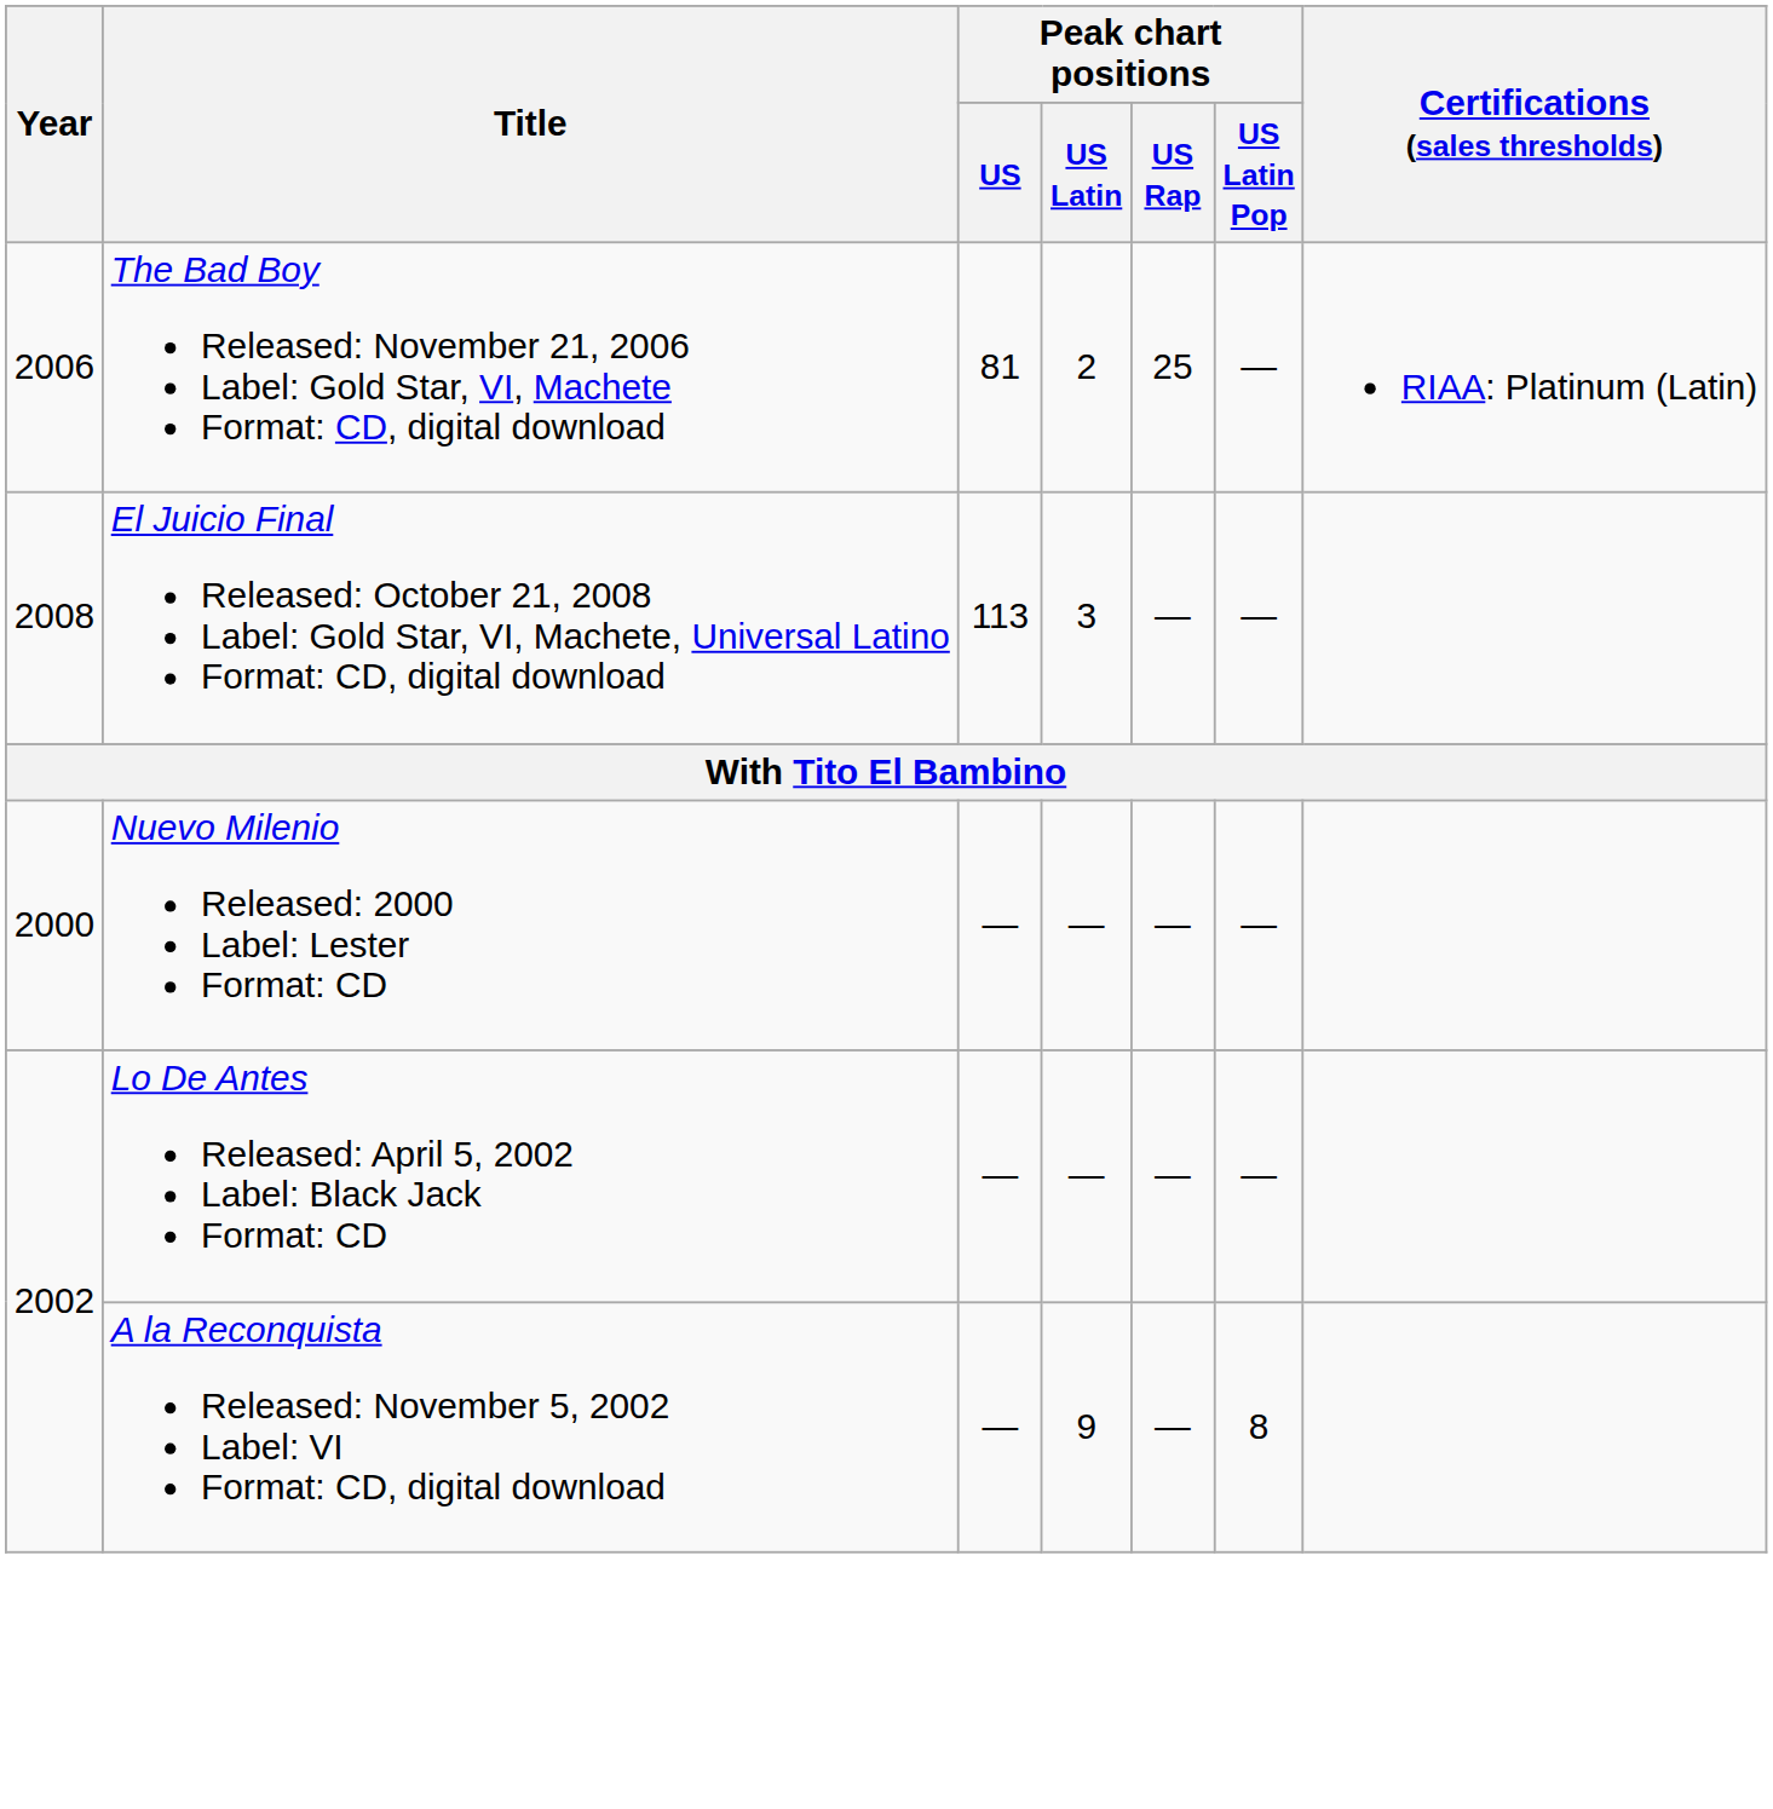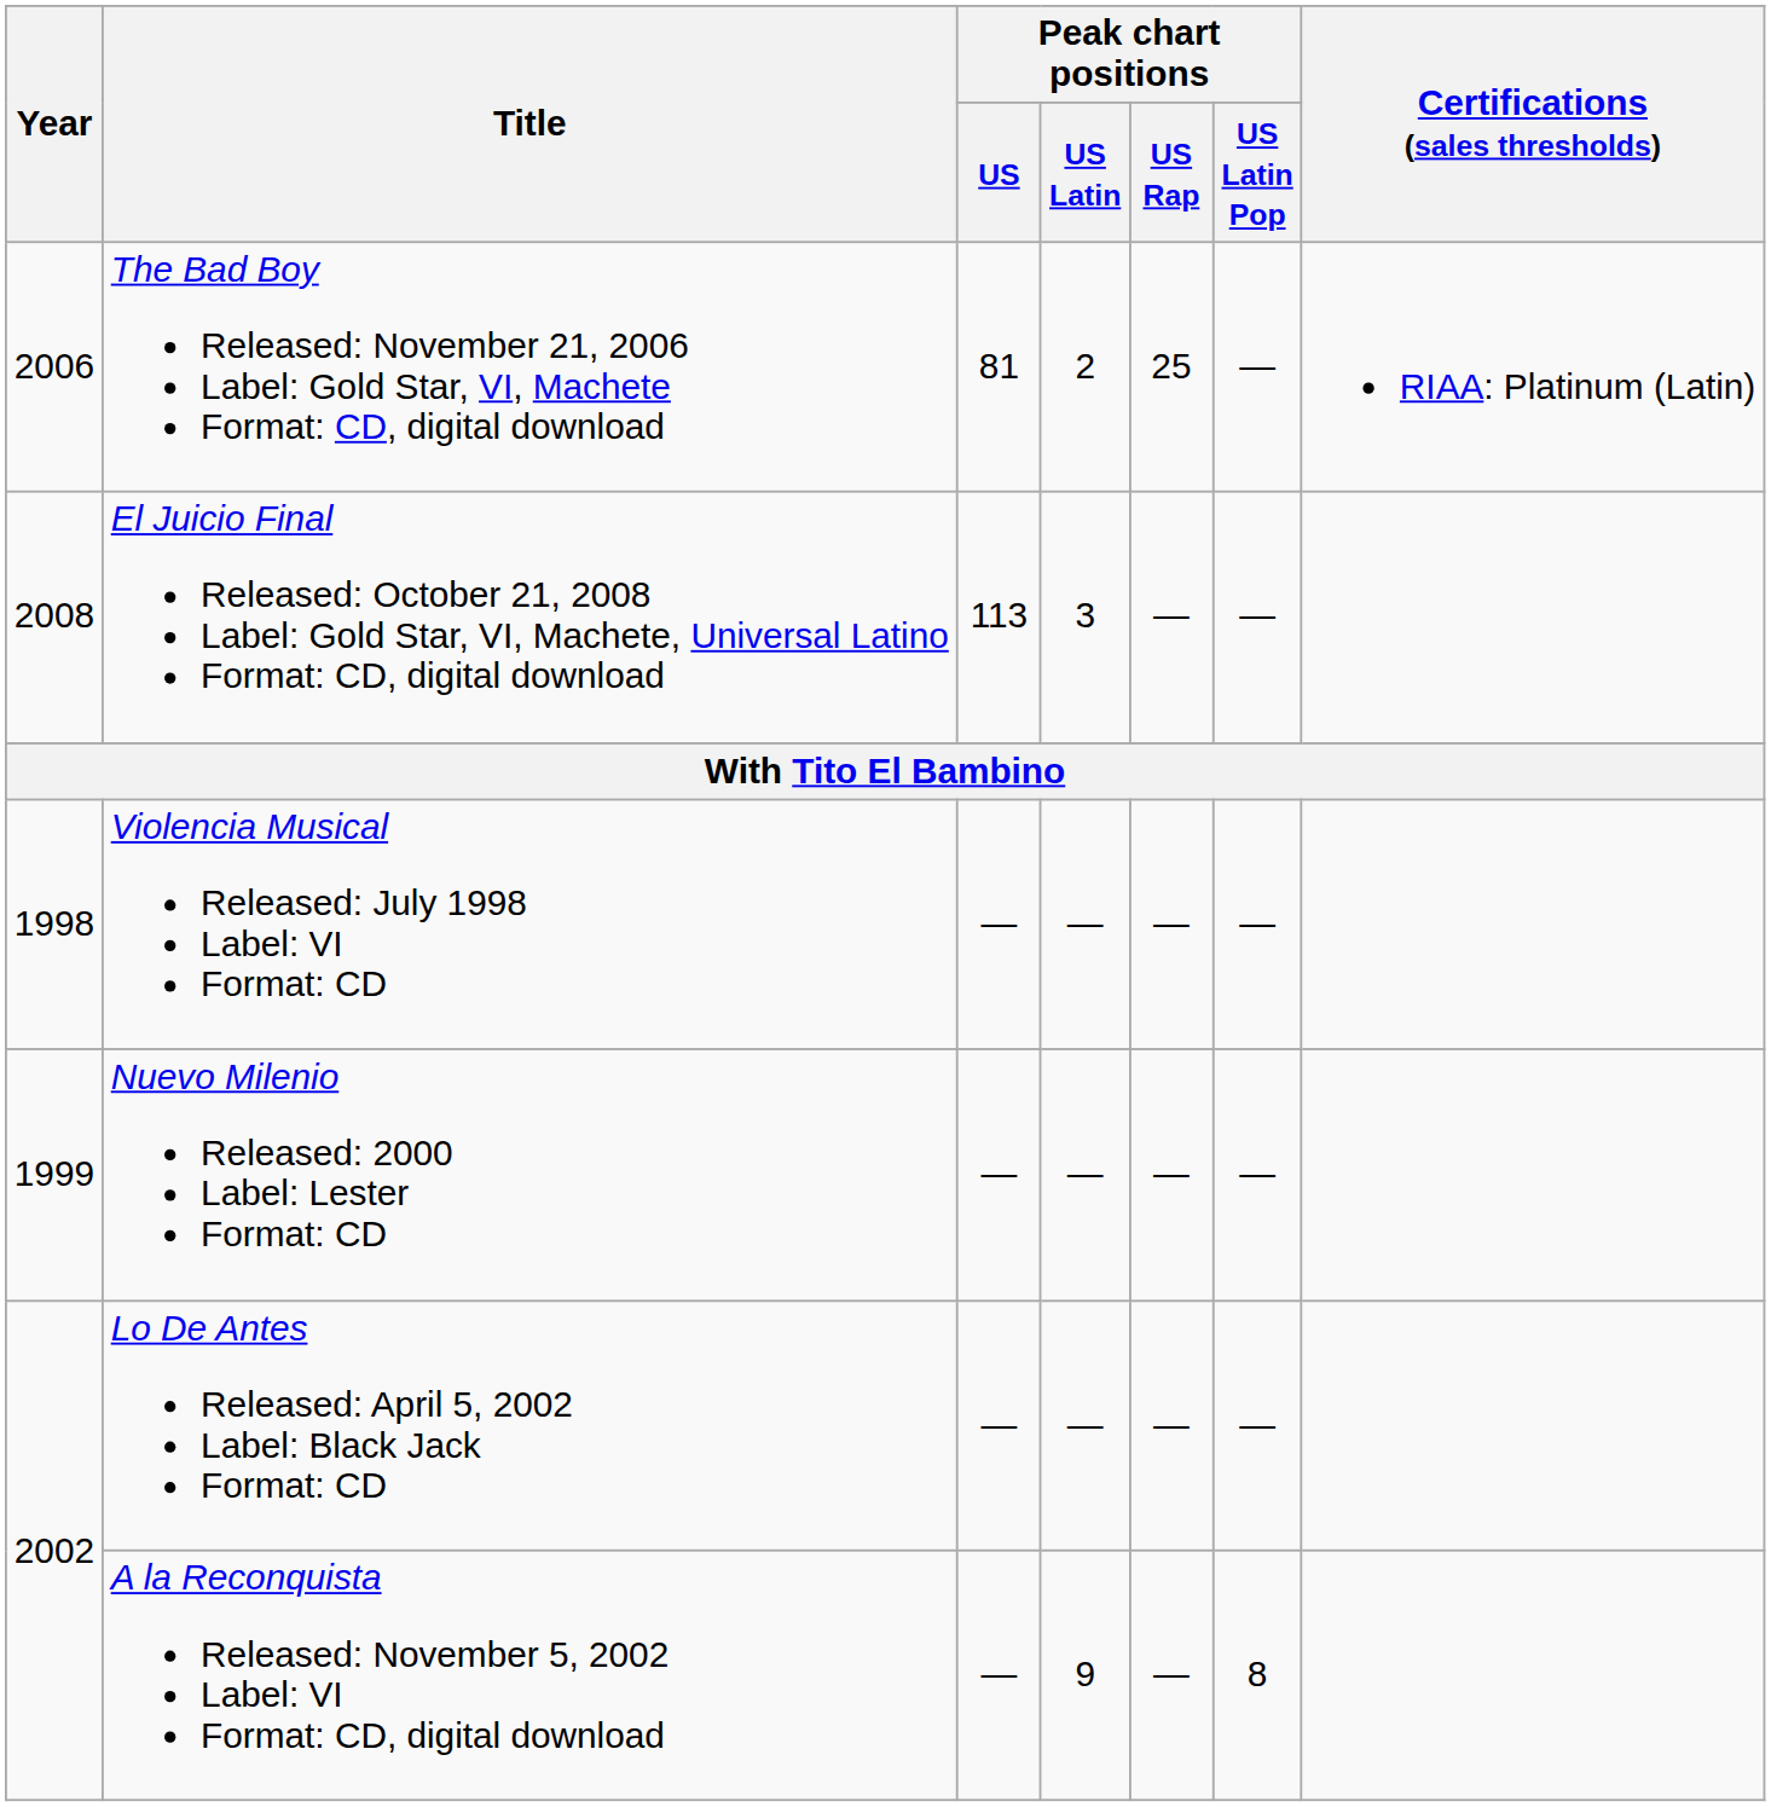+ row: 1998 | Violencia Musical Released: July 1998 Label: VI Format: CD | — | — | — | —
Nuevo Milenio Released: 2000 Label: Lester Format: CD | Year: 2000 -> 1999
